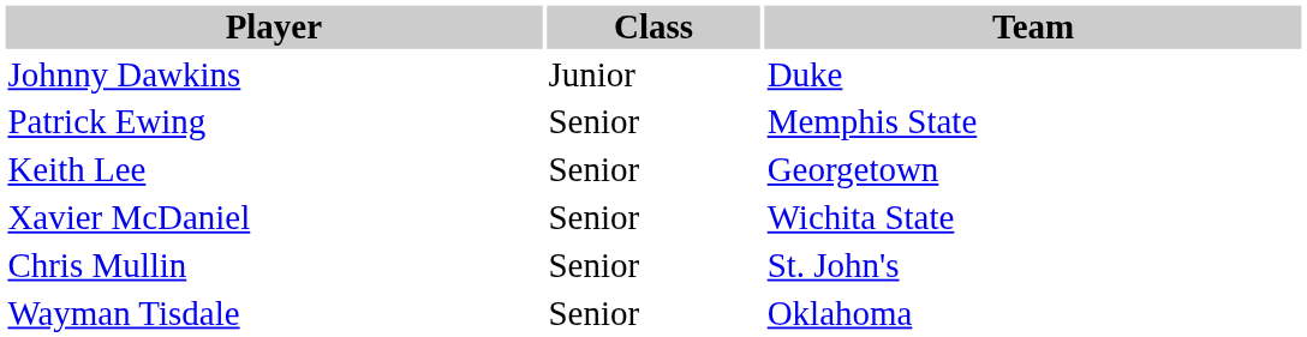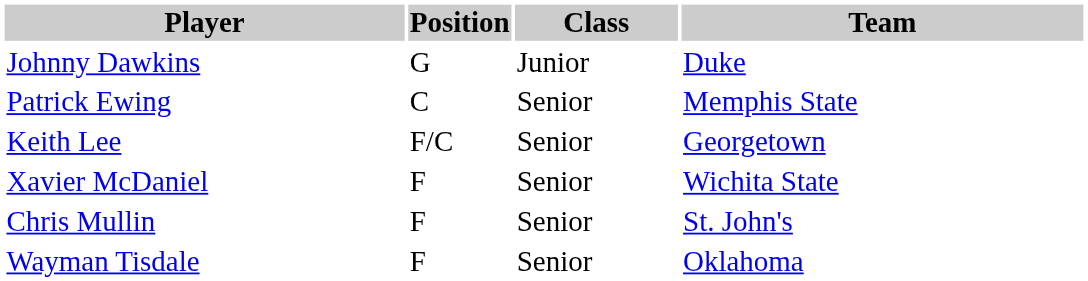+ column: Position | G | C | F/C | F | F | F
